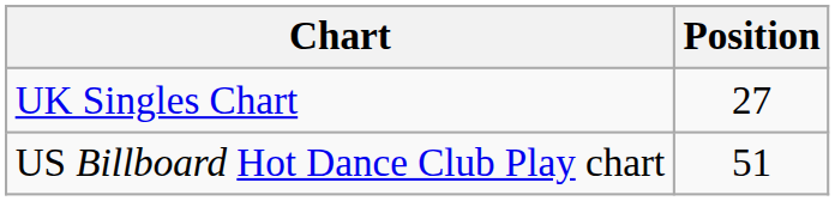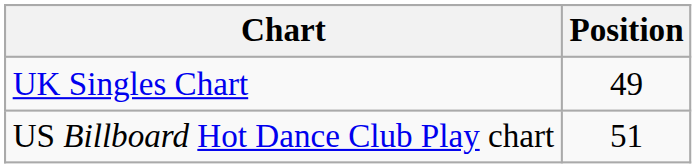UK Singles Chart | Position: 27 -> 49
